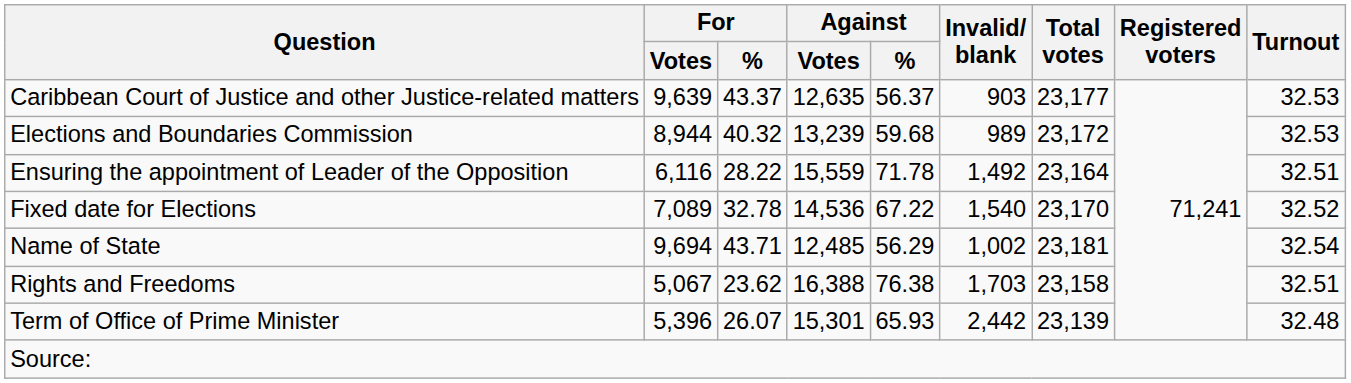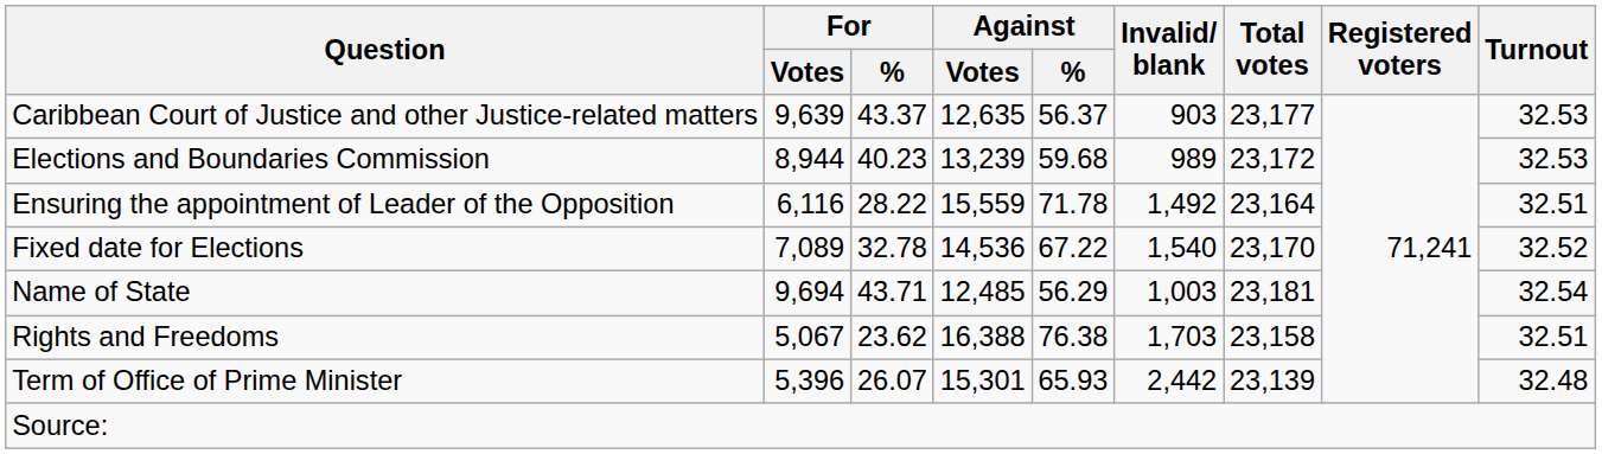Elections and Boundaries Commission | For / %: 40.32 -> 40.23
Name of State | Invalid/ blank: 1,002 -> 1,003
